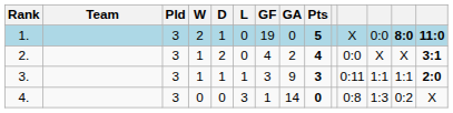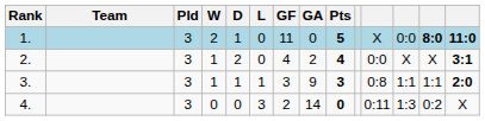1. | GF: 19 -> 11
3. | column 11: 0:11 -> 0:8
4. | GF: 1 -> 2
4. | column 11: 0:8 -> 0:11
